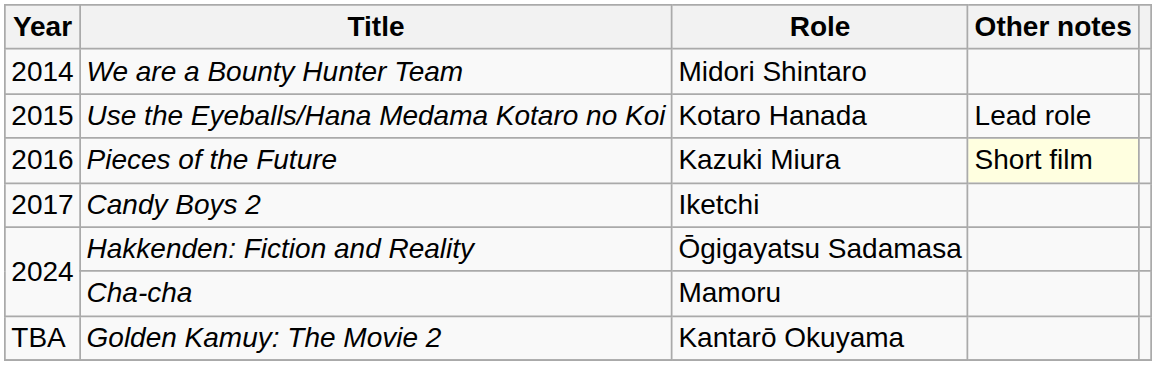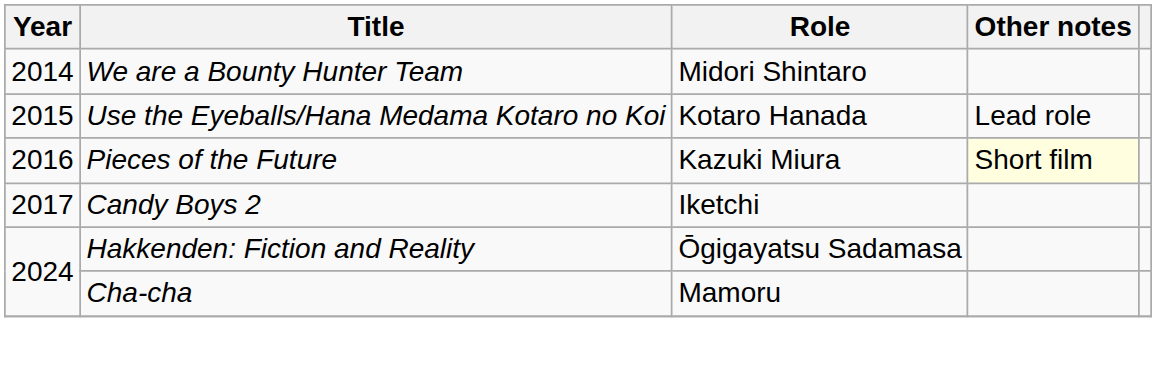- row: TBA | Golden Kamuy: The Movie 2 | Kantarō Okuyama
